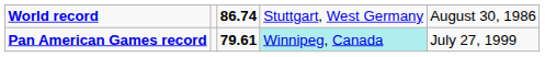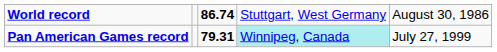Pan American Games record | column 3: 79.61 -> 79.31
